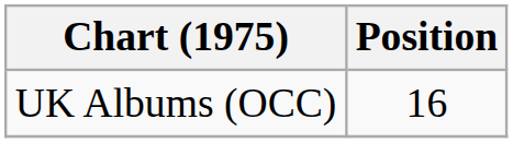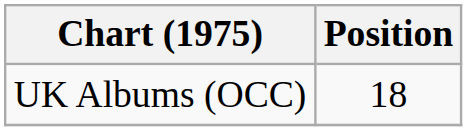UK Albums (OCC) | Position: 16 -> 18
